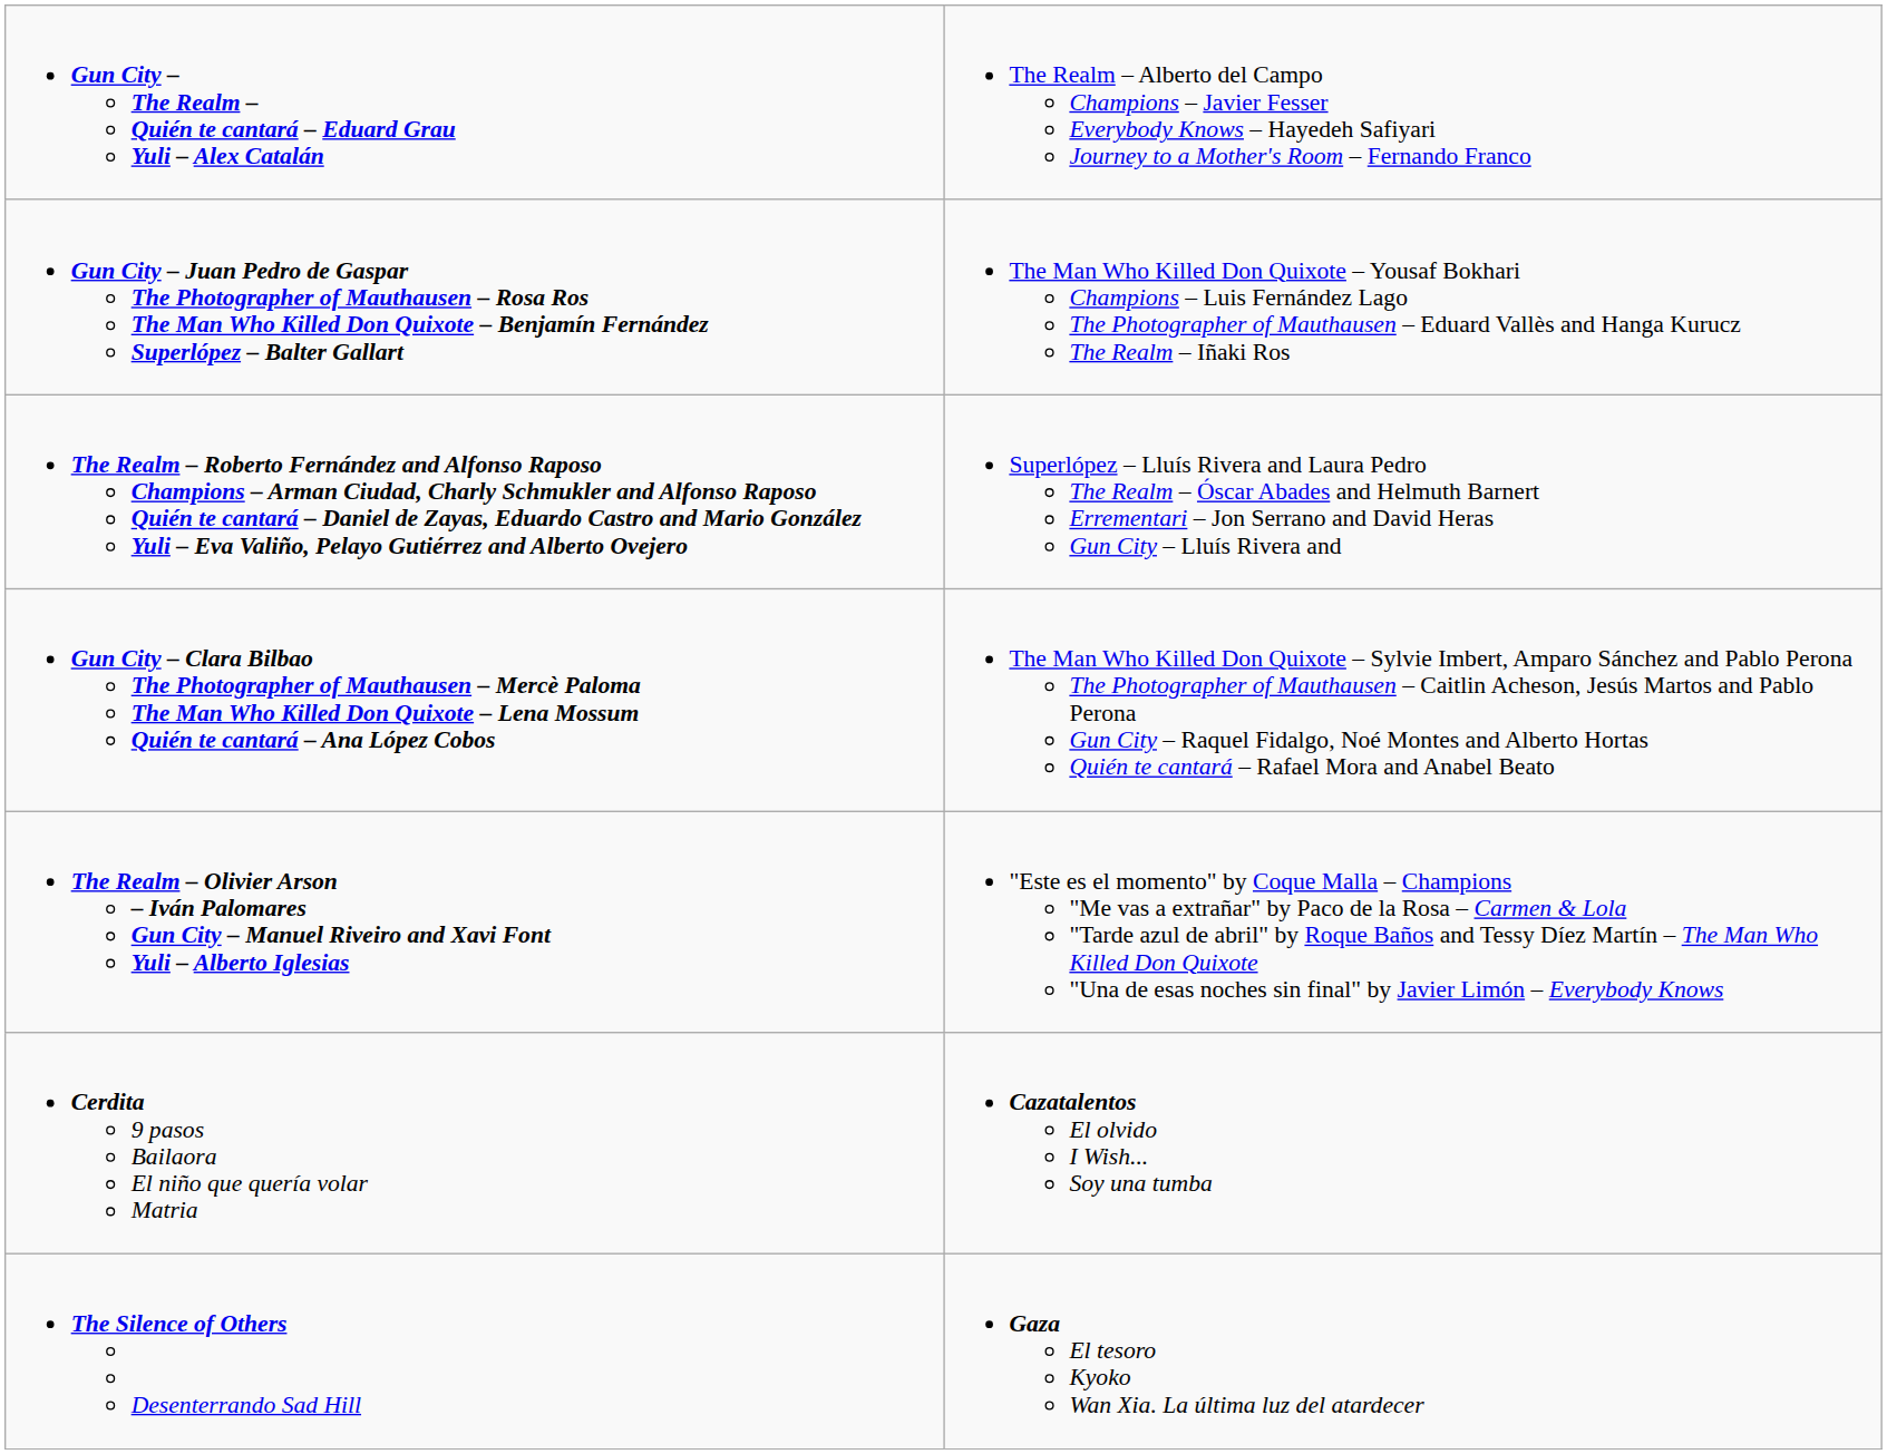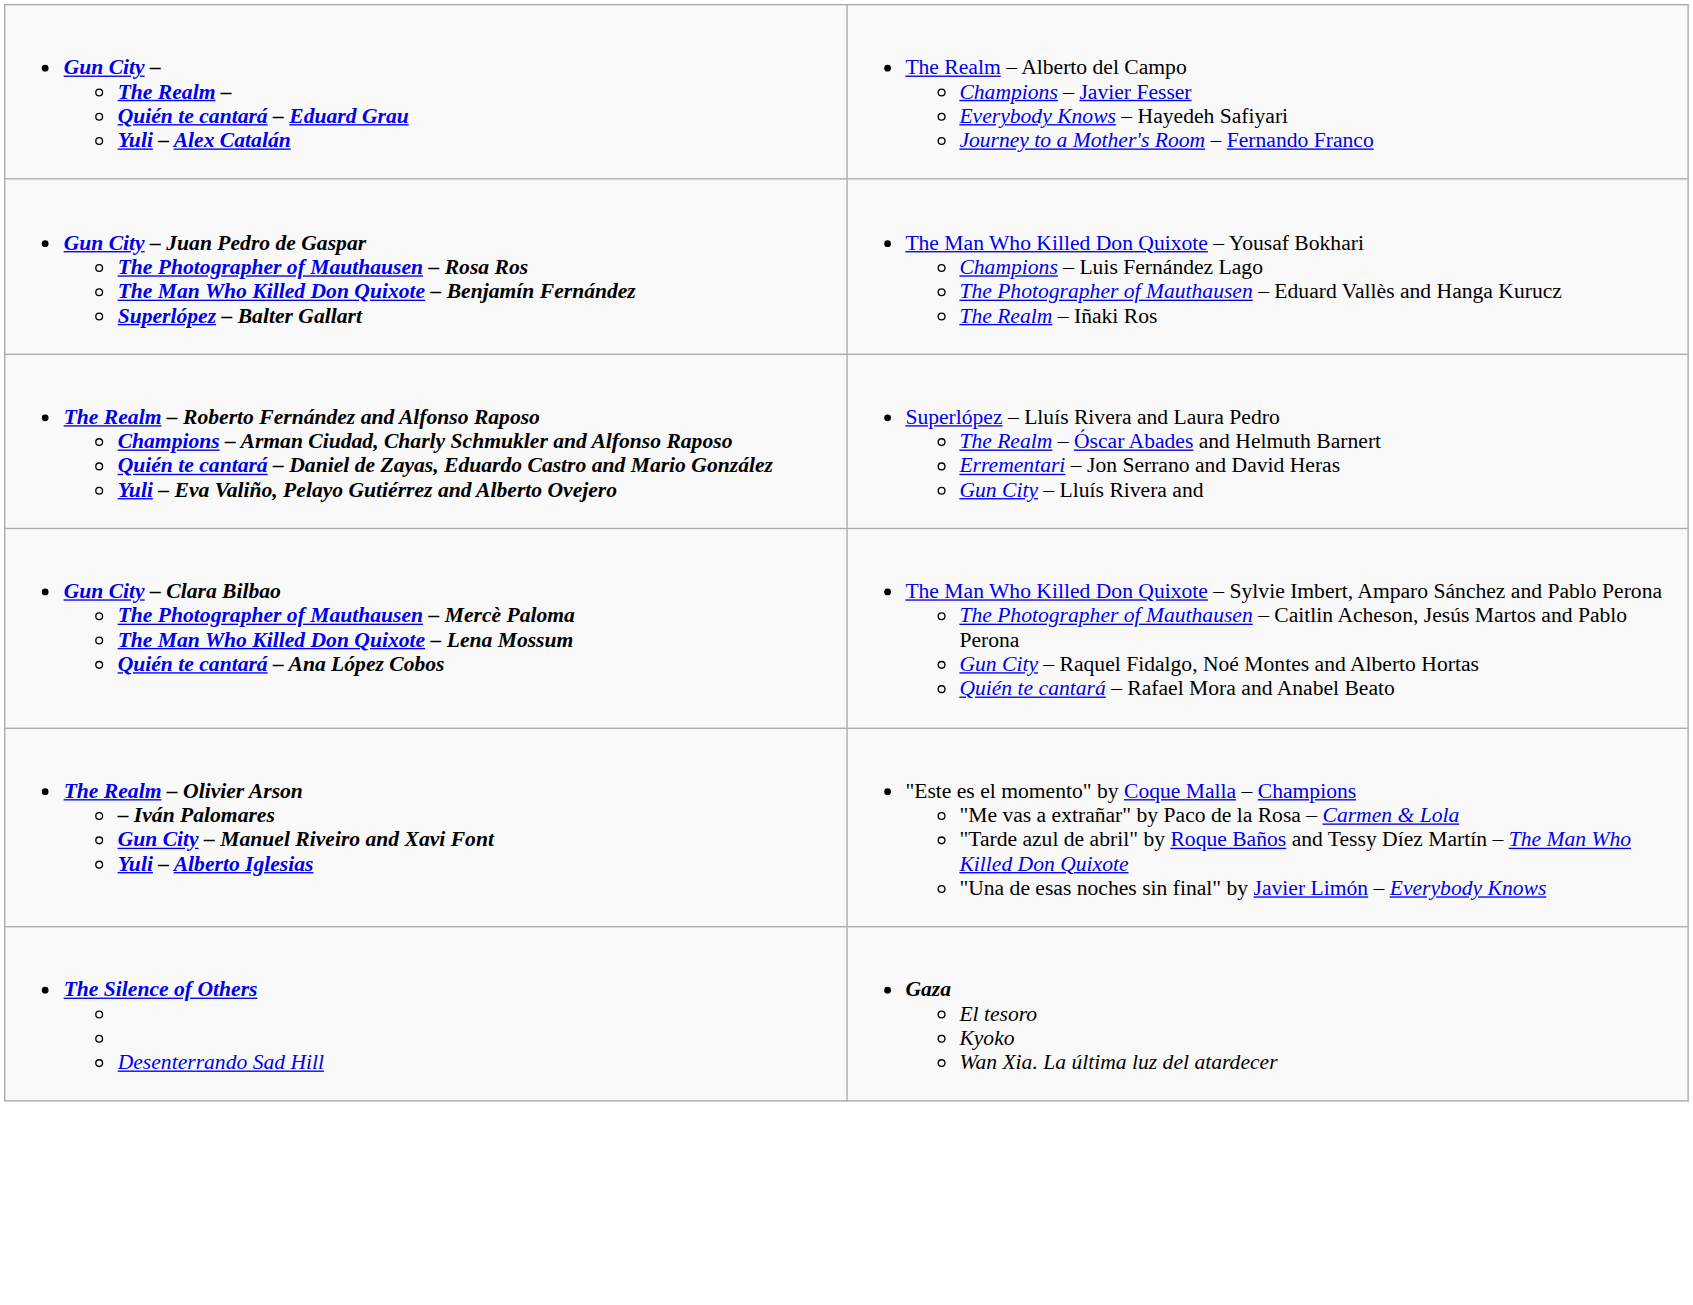- row: Cerdita 9 pasos Bailaora El niño que quería volar Matria | Cazatalentos El olvido I Wish... Soy una tumba
